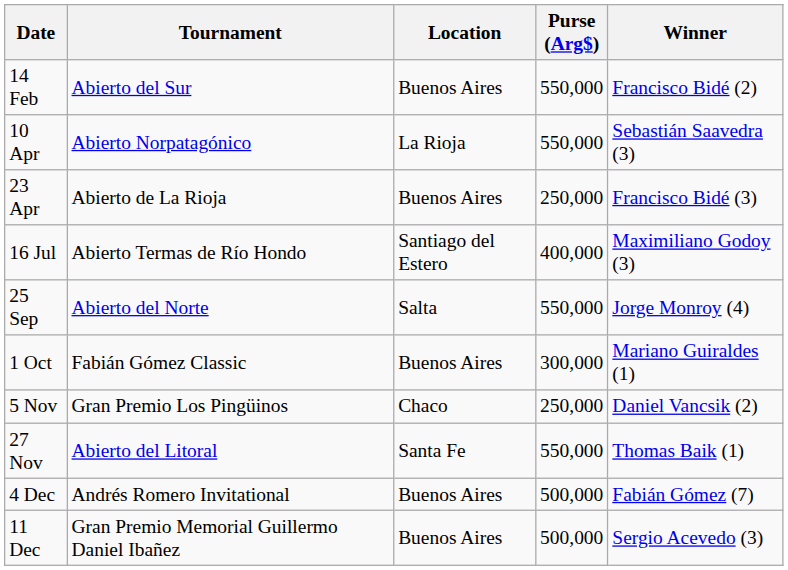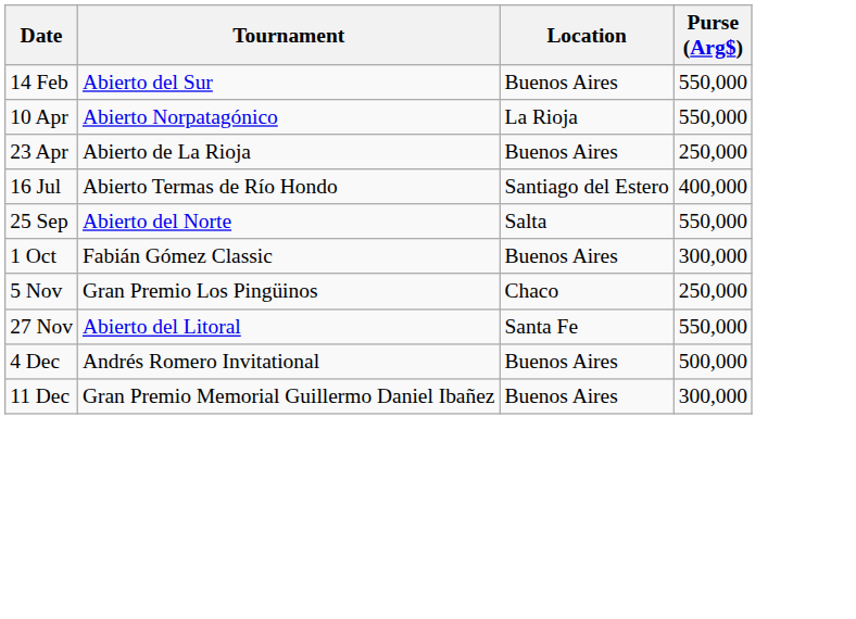- column: Winner | Francisco Bidé (2) | Sebastián Saavedra (3) | Francisco Bidé (3) | Maximiliano Godoy (3) | Jorge Monroy (4) | Mariano Guiraldes (1) | Daniel Vancsik (2) | Thomas Baik (1) | Fabián Gómez (7) | Sergio Acevedo (3)
11 Dec | Purse (Arg$): 500,000 -> 300,000
